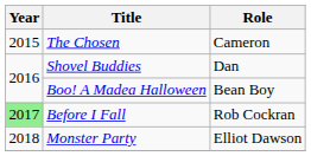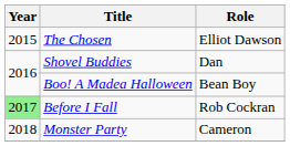The Chosen | Role: Cameron -> Elliot Dawson
Monster Party | Role: Elliot Dawson -> Cameron
